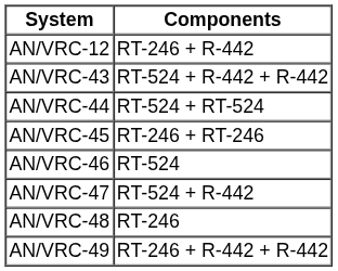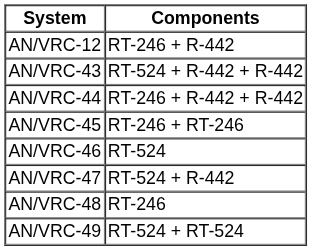AN/VRC-44 | Components: RT-524 + RT-524 -> RT-246 + R-442 + R-442
AN/VRC-49 | Components: RT-246 + R-442 + R-442 -> RT-524 + RT-524
